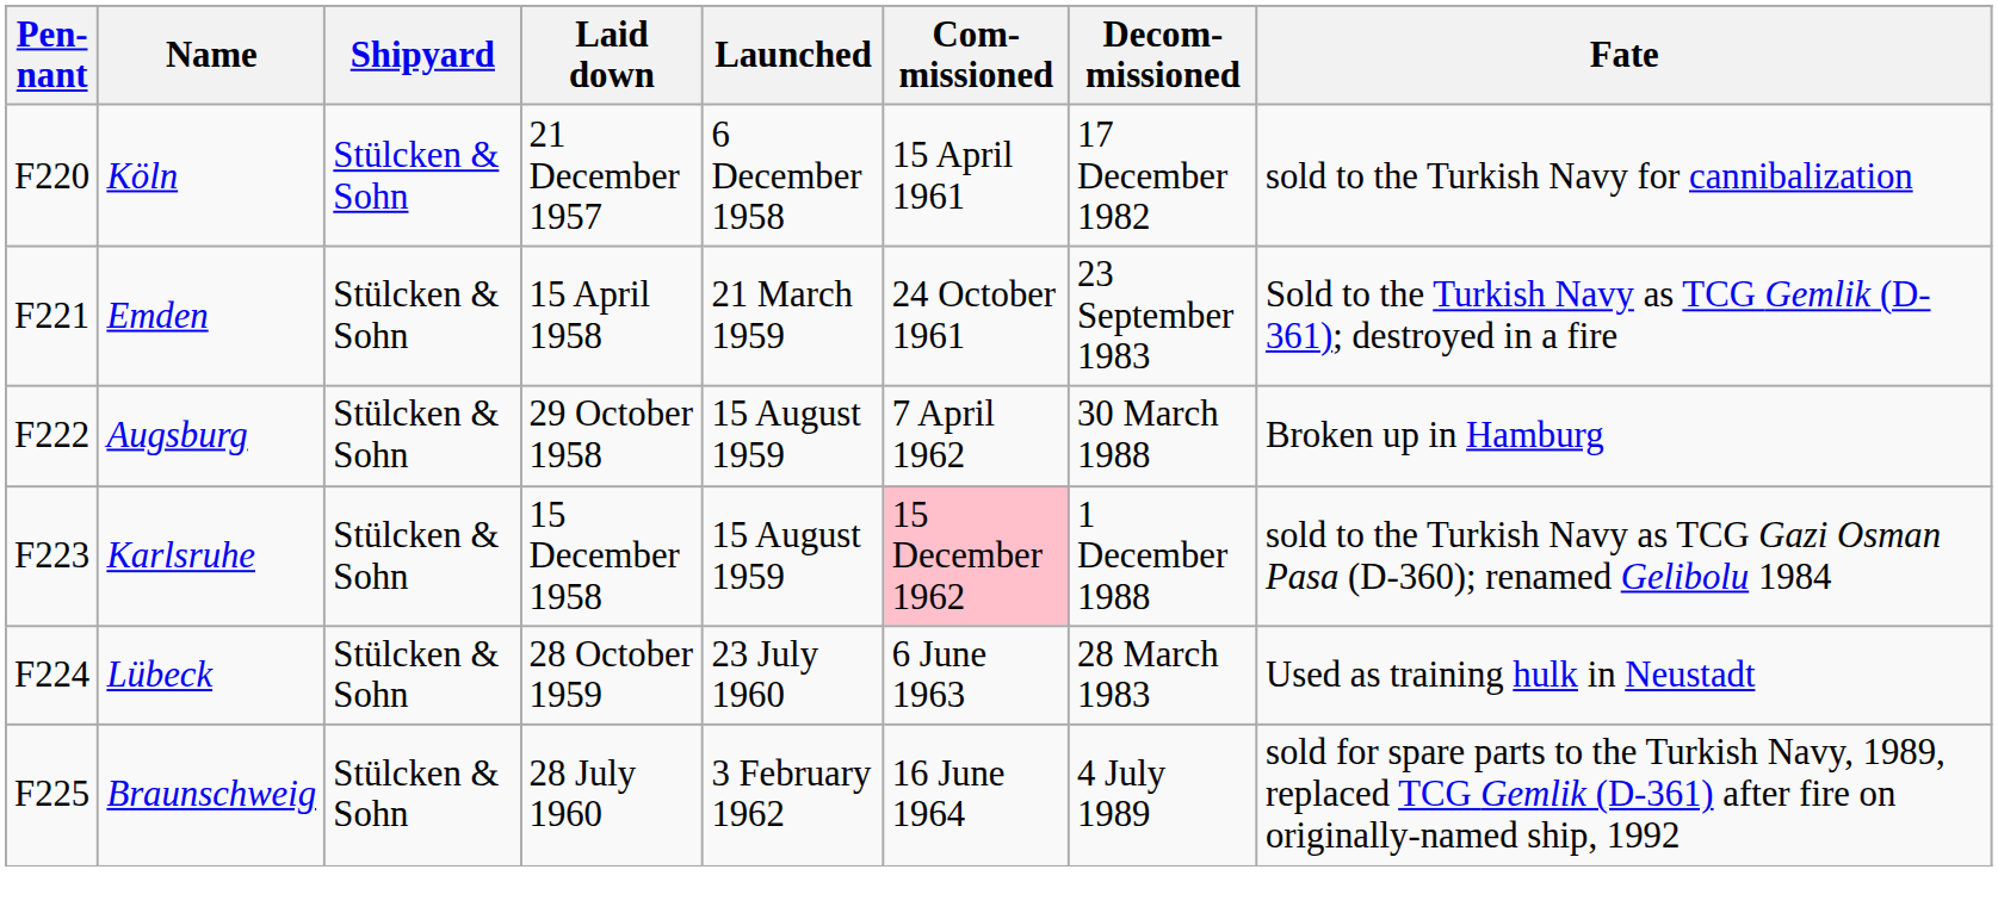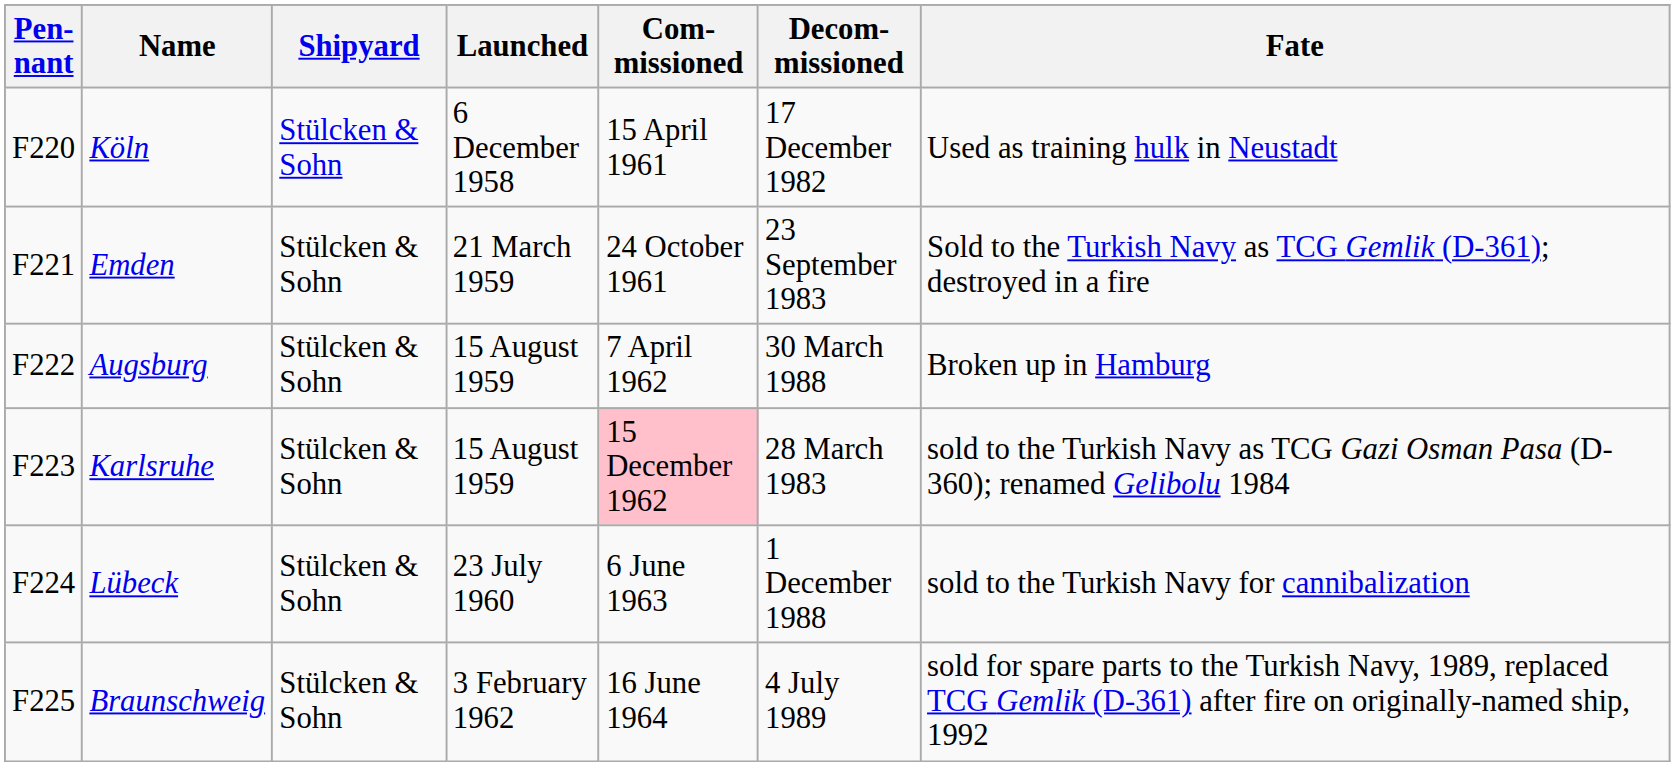- column: Laid down | 21 December 1957 | 15 April 1958 | 29 October 1958 | 15 December 1958 | 28 October 1959 | 28 July 1960
Köln | Fate: sold to the Turkish Navy for cannibalization -> Used as training hulk in Neustadt
Karlsruhe | Decom- missioned: 1 December 1988 -> 28 March 1983
Lübeck | Decom- missioned: 28 March 1983 -> 1 December 1988
Lübeck | Fate: Used as training hulk in Neustadt -> sold to the Turkish Navy for cannibalization
